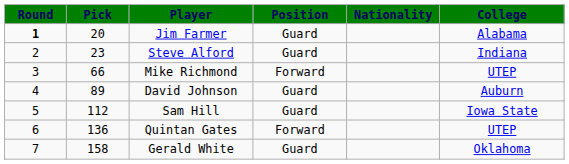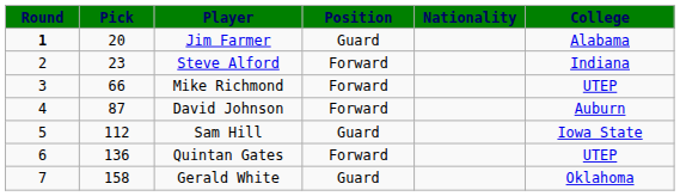Steve Alford | Position: Guard -> Forward
David Johnson | Pick: 89 -> 87
David Johnson | Position: Guard -> Forward
